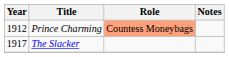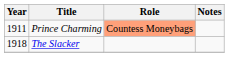Prince Charming | Year: 1912 -> 1911
The Slacker | Year: 1917 -> 1918
